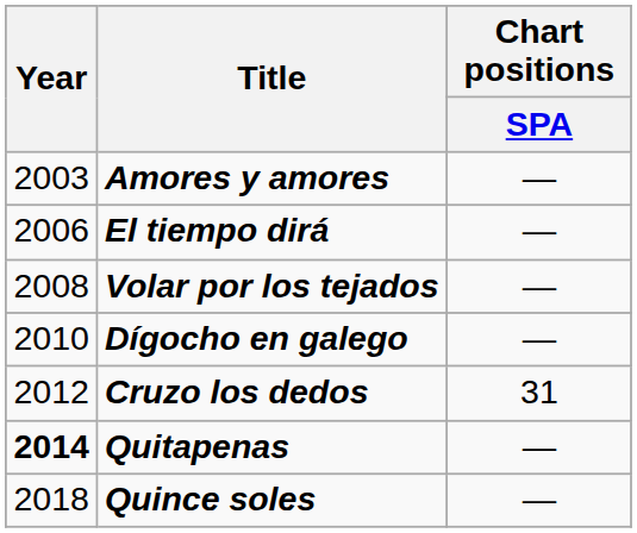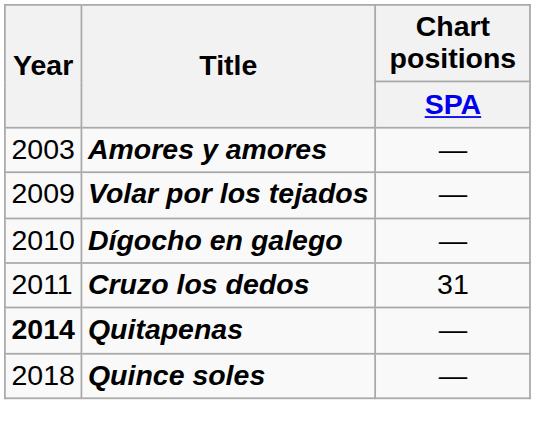- row: 2006 | El tiempo dirá | —
Volar por los tejados | Year: 2008 -> 2009
Cruzo los dedos | Year: 2012 -> 2011
